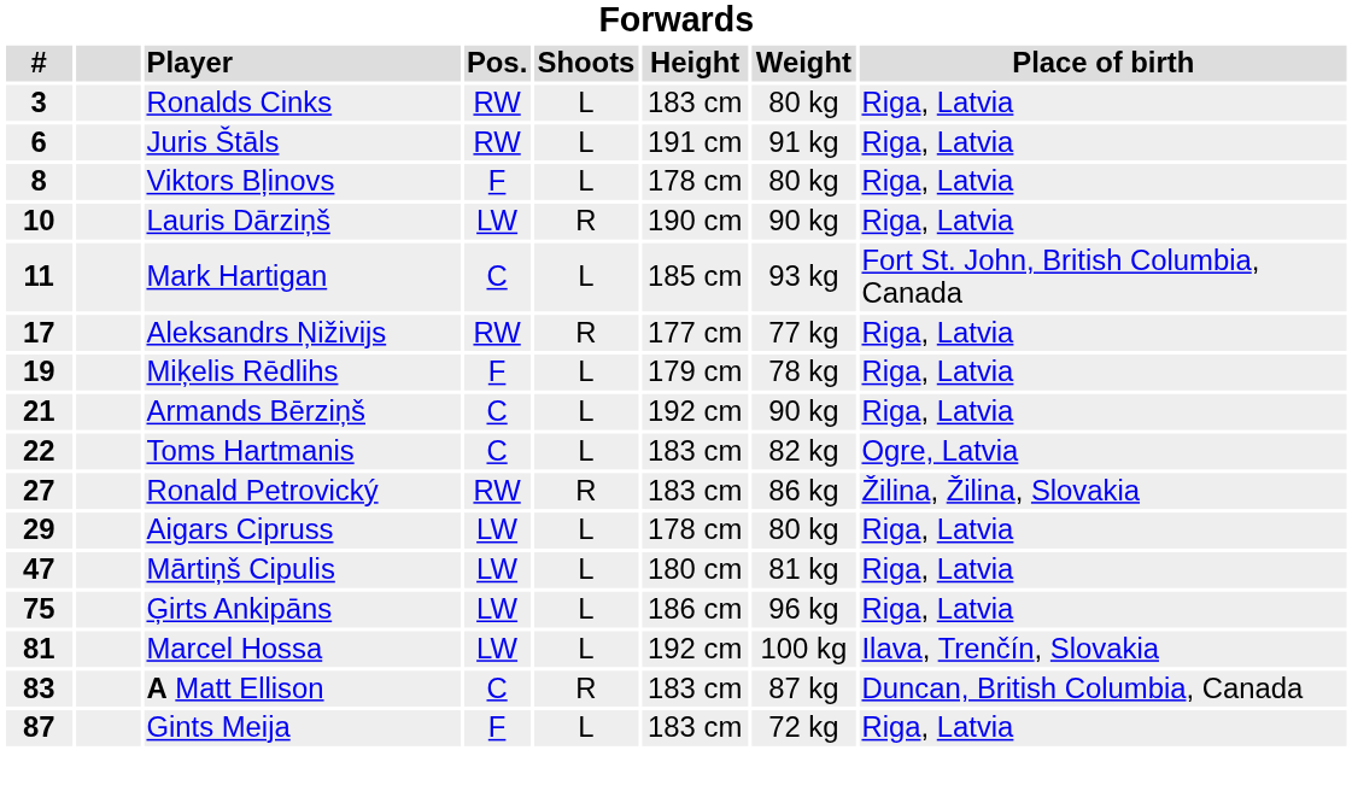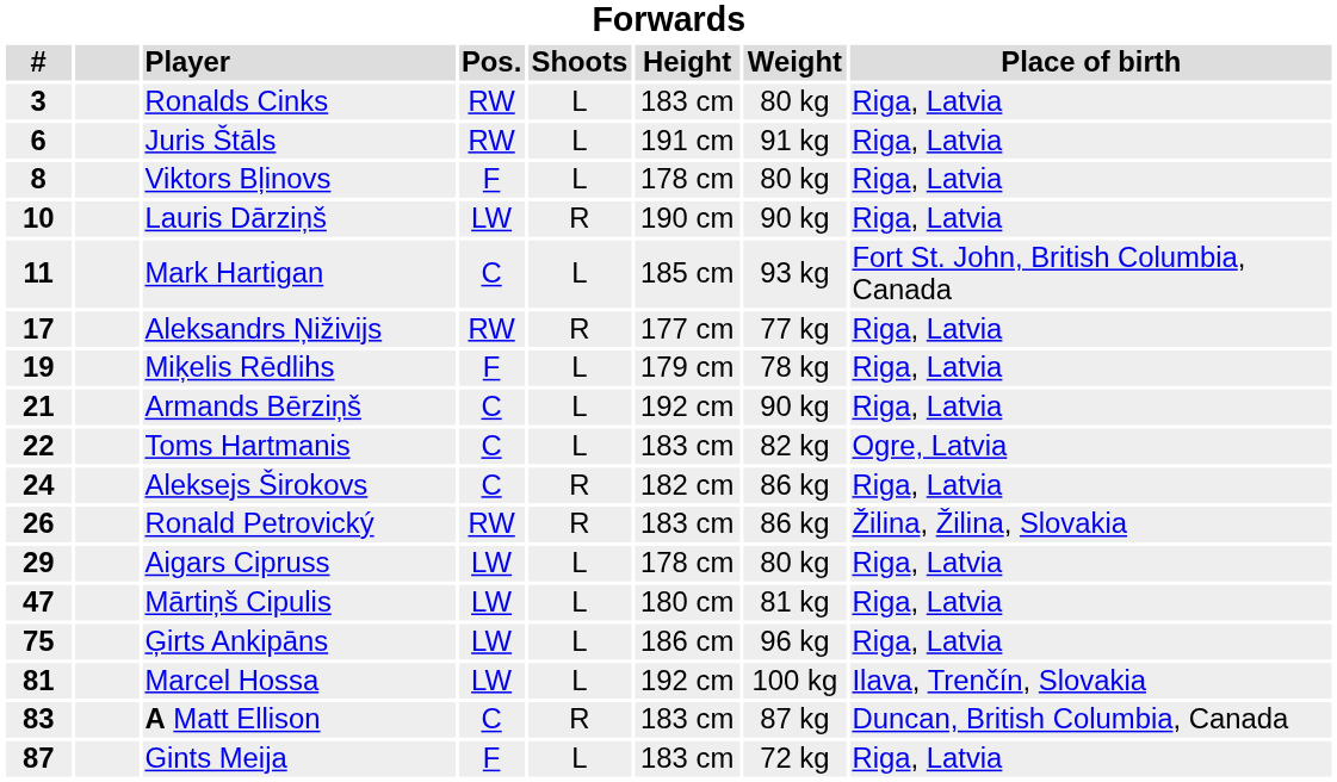+ row: 24 | Aleksejs Širokovs | C | R | 182 cm | 86 kg | Riga, Latvia
Ronald Petrovický | #: 27 -> 26
